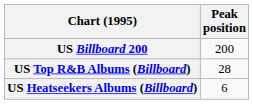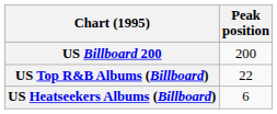US Top R&B Albums (Billboard) | Peak position: 28 -> 22
